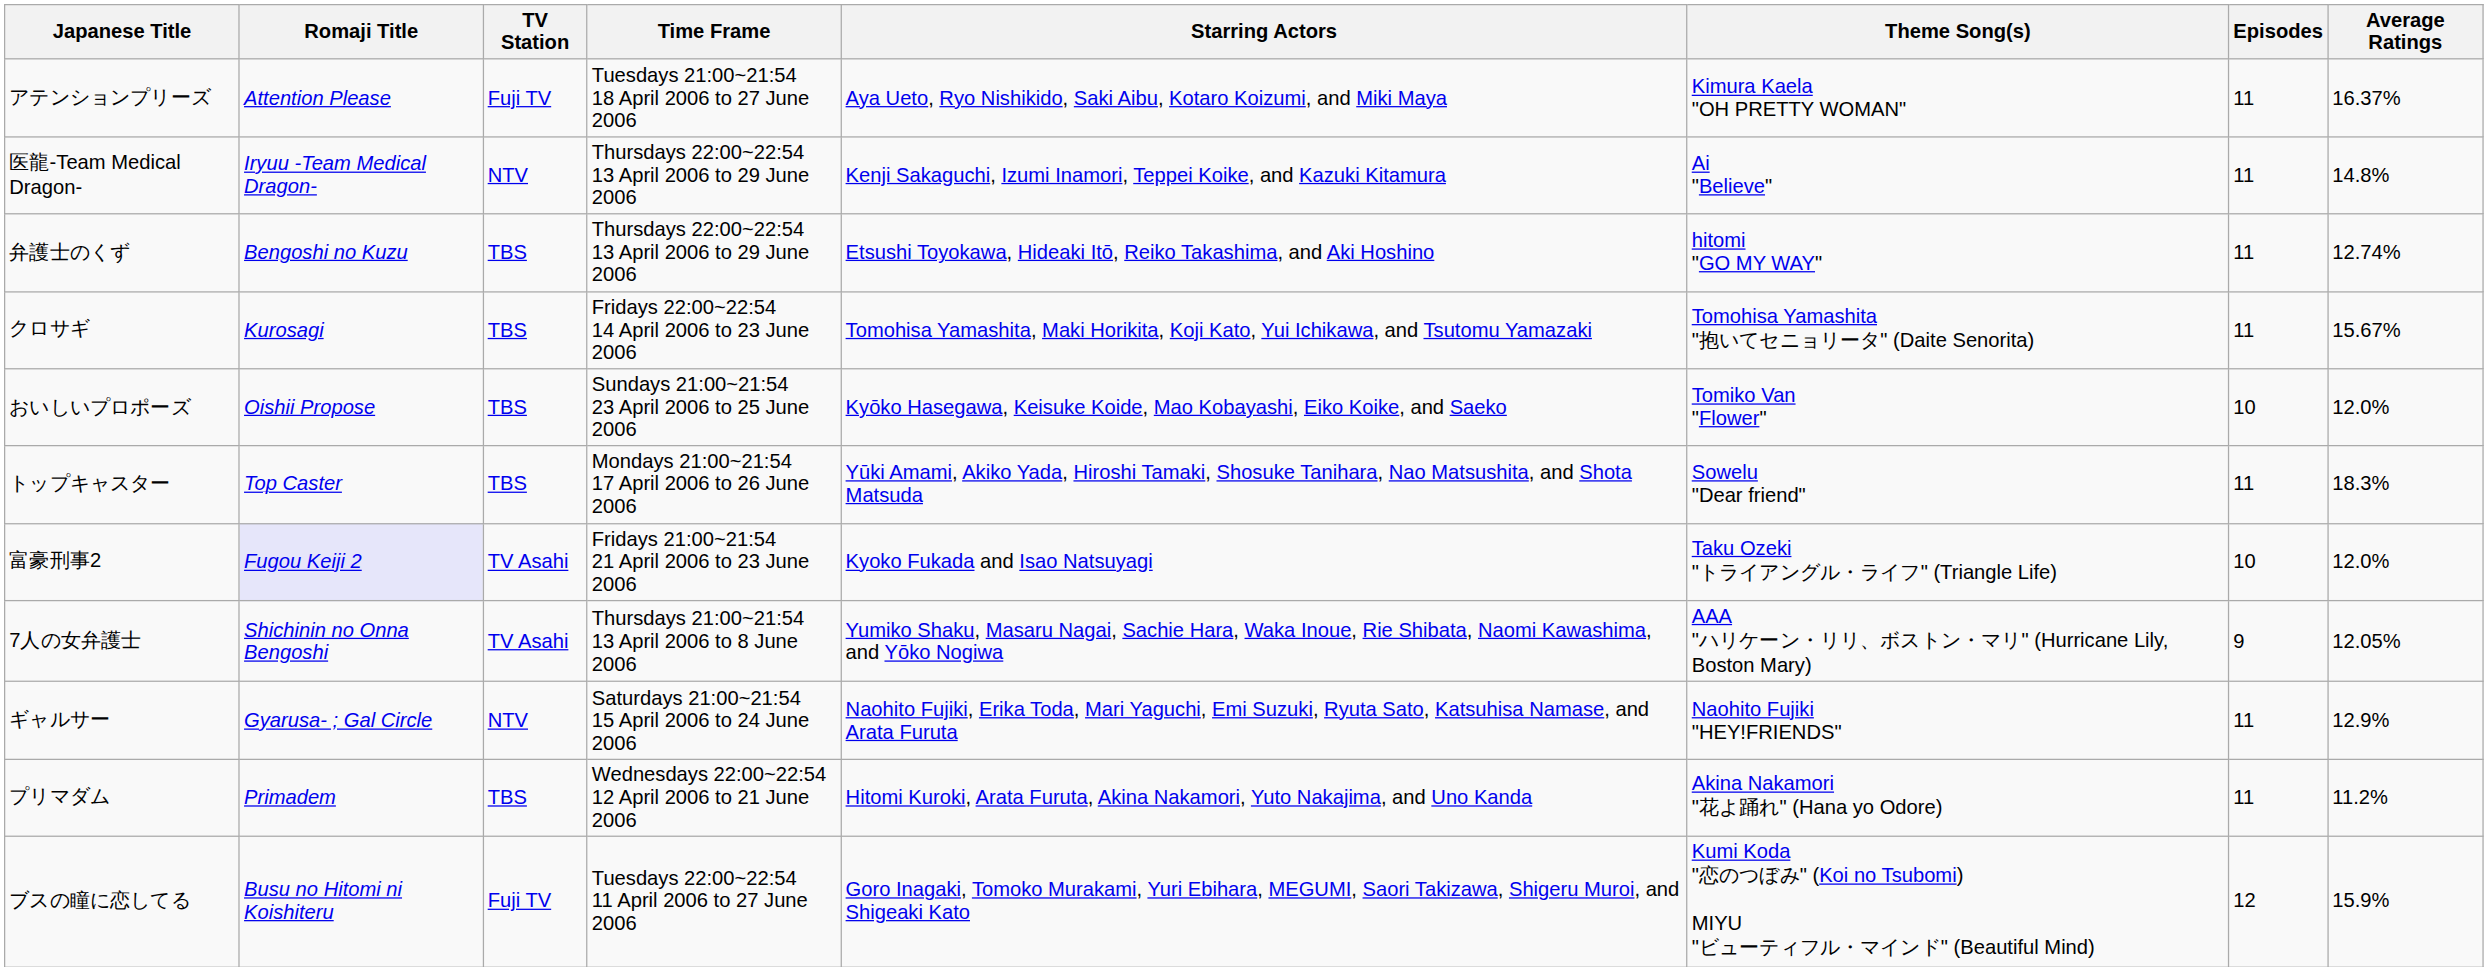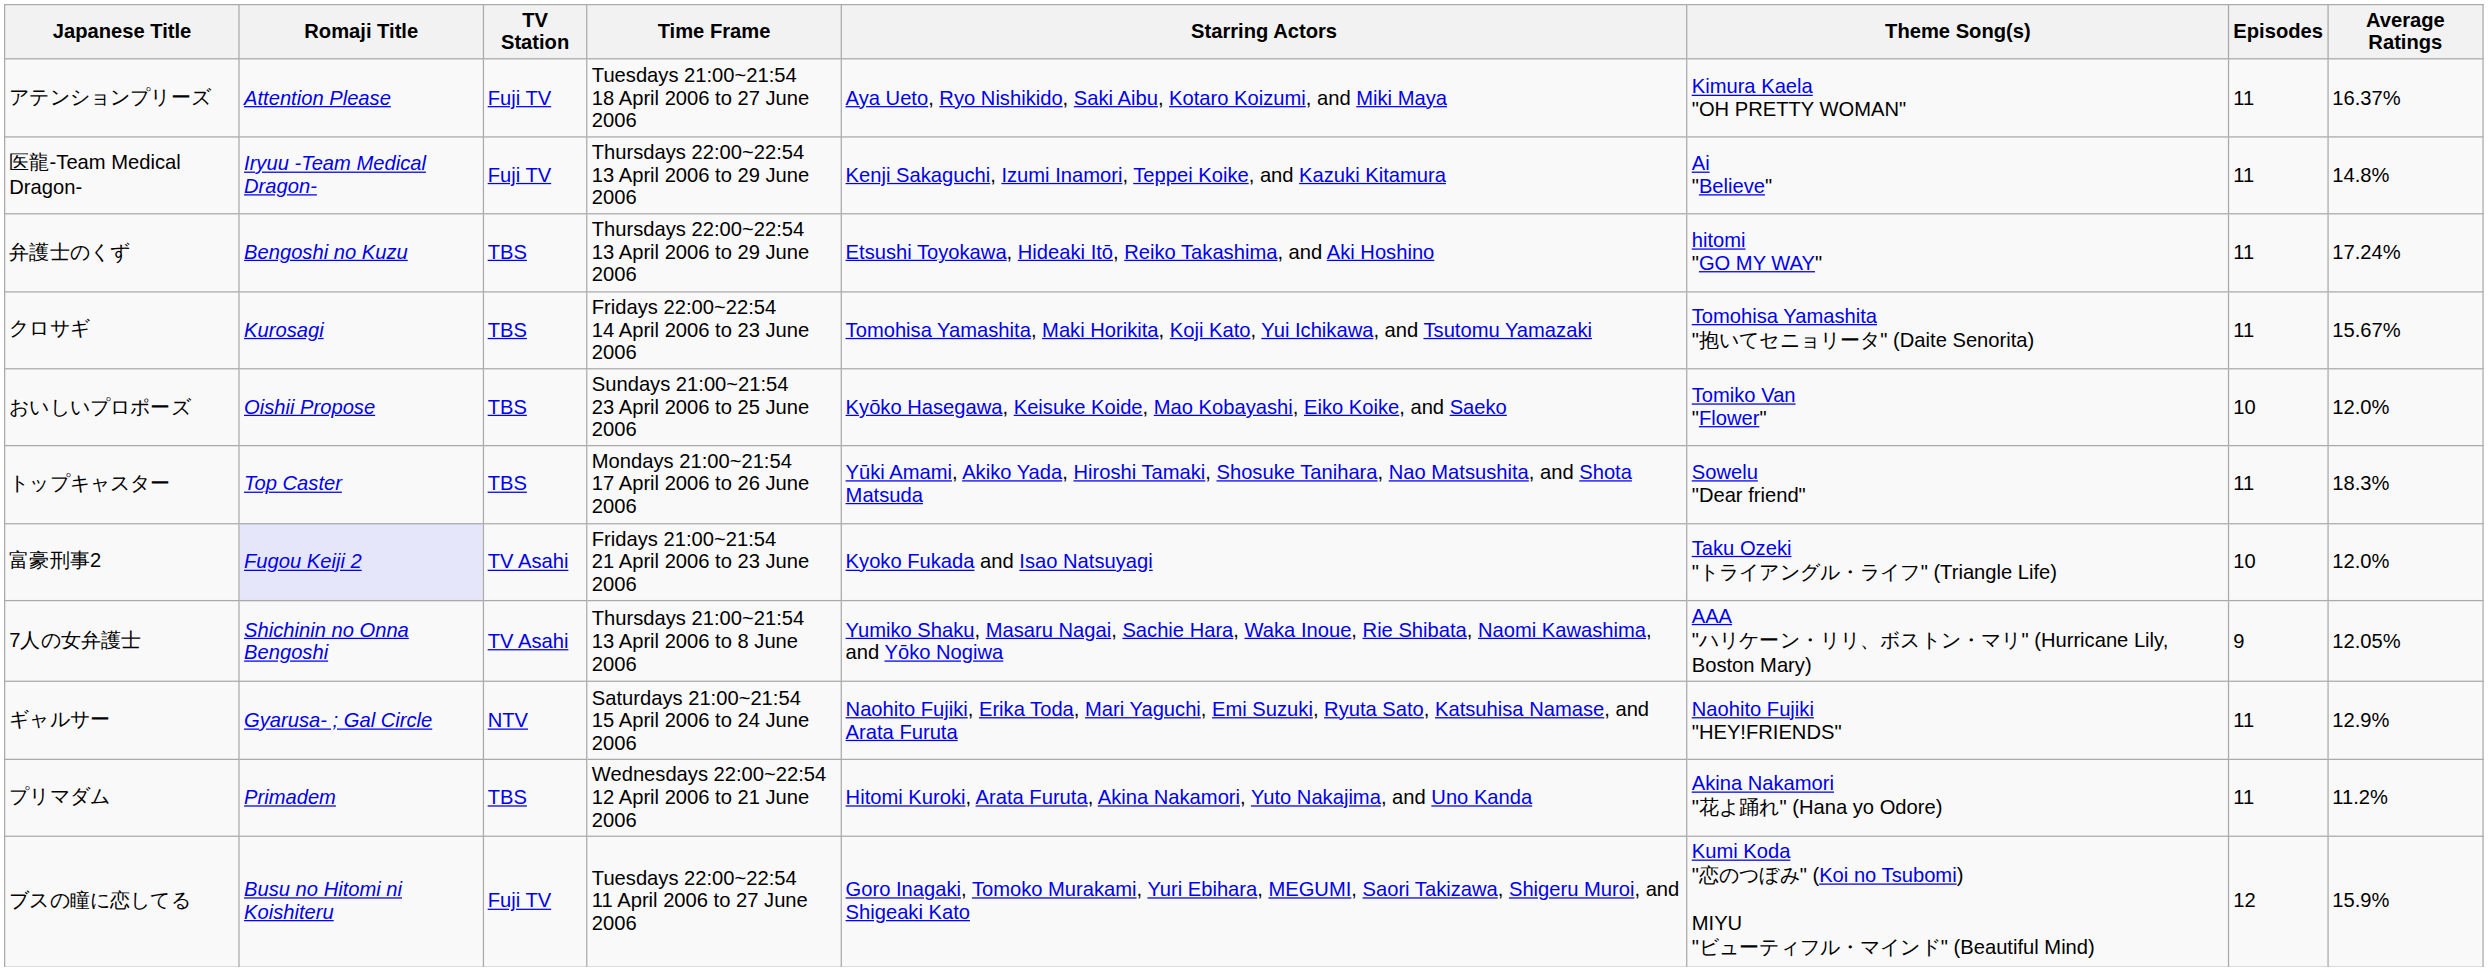医龍-Team Medical Dragon- | TV Station: NTV -> Fuji TV
弁護士のくず | Average Ratings: 12.74% -> 17.24%
